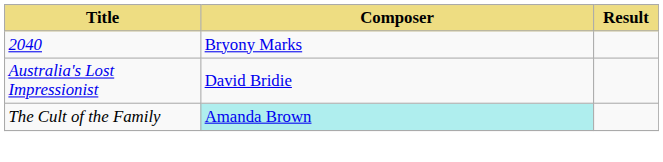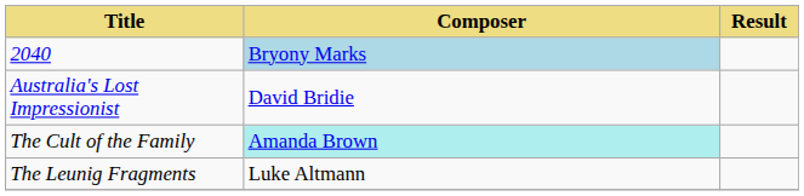2040 | Composer: no background -> lightblue background
+ row: The Leunig Fragments | Luke Altmann
